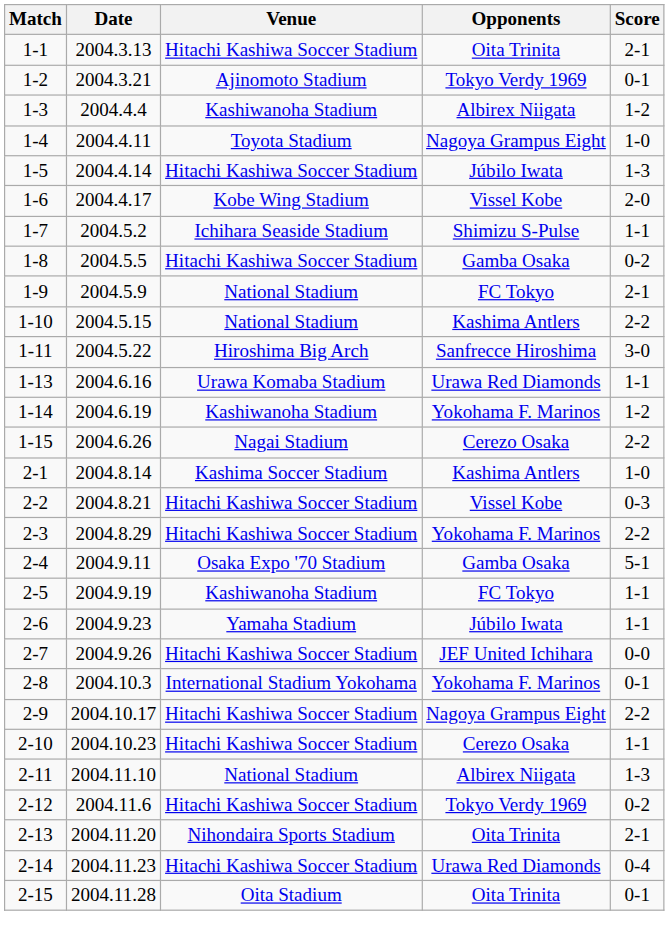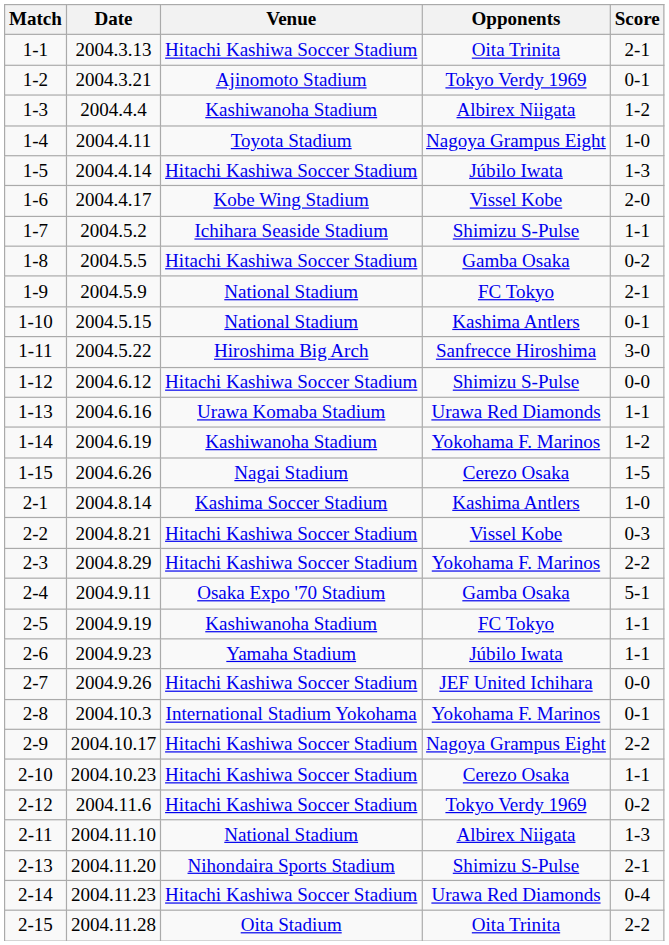1-10 | Score: 2-2 -> 0-1
+ row: 1-12 | 2004.6.12 | Hitachi Kashiwa Soccer Stadium | Shimizu S-Pulse | 0-0
1-15 | Score: 2-2 -> 1-5
rows swapped: 2-12 <-> 2-11
2-13 | Opponents: Oita Trinita -> Shimizu S-Pulse
2-15 | Score: 0-1 -> 2-2
